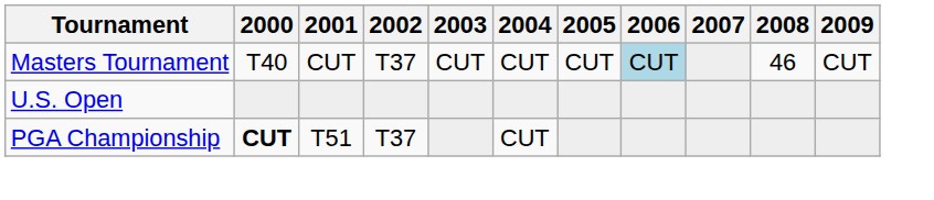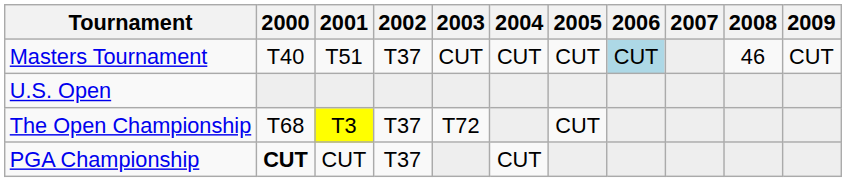Masters Tournament | 2001: CUT -> T51
+ row: The Open Championship | T68 | T3 | T37 | T72 | CUT
PGA Championship | 2001: T51 -> CUT
